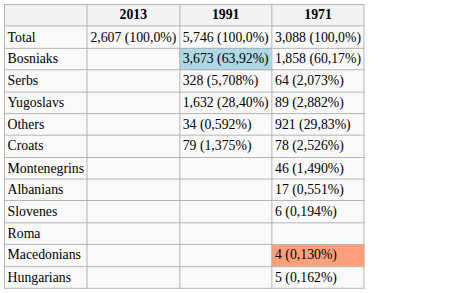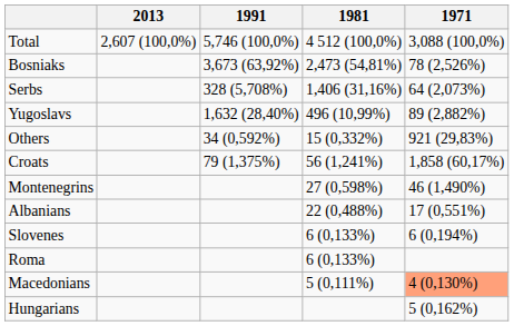+ column: 1981 | 4 512 (100,0%) | 2,473 (54,81%) | 1,406 (31,16%) | 496 (10,99%) | 15 (0,332%) | 56 (1,241%) | 27 (0,598%) | 22 (0,488%) | 6 (0,133%) | 6 (0,133%) | 5 (0,111%)
Bosniaks | 1991: lightblue background -> no background
Bosniaks | 1971: 1,858 (60,17%) -> 78 (2,526%)
Croats | 1971: 78 (2,526%) -> 1,858 (60,17%)
